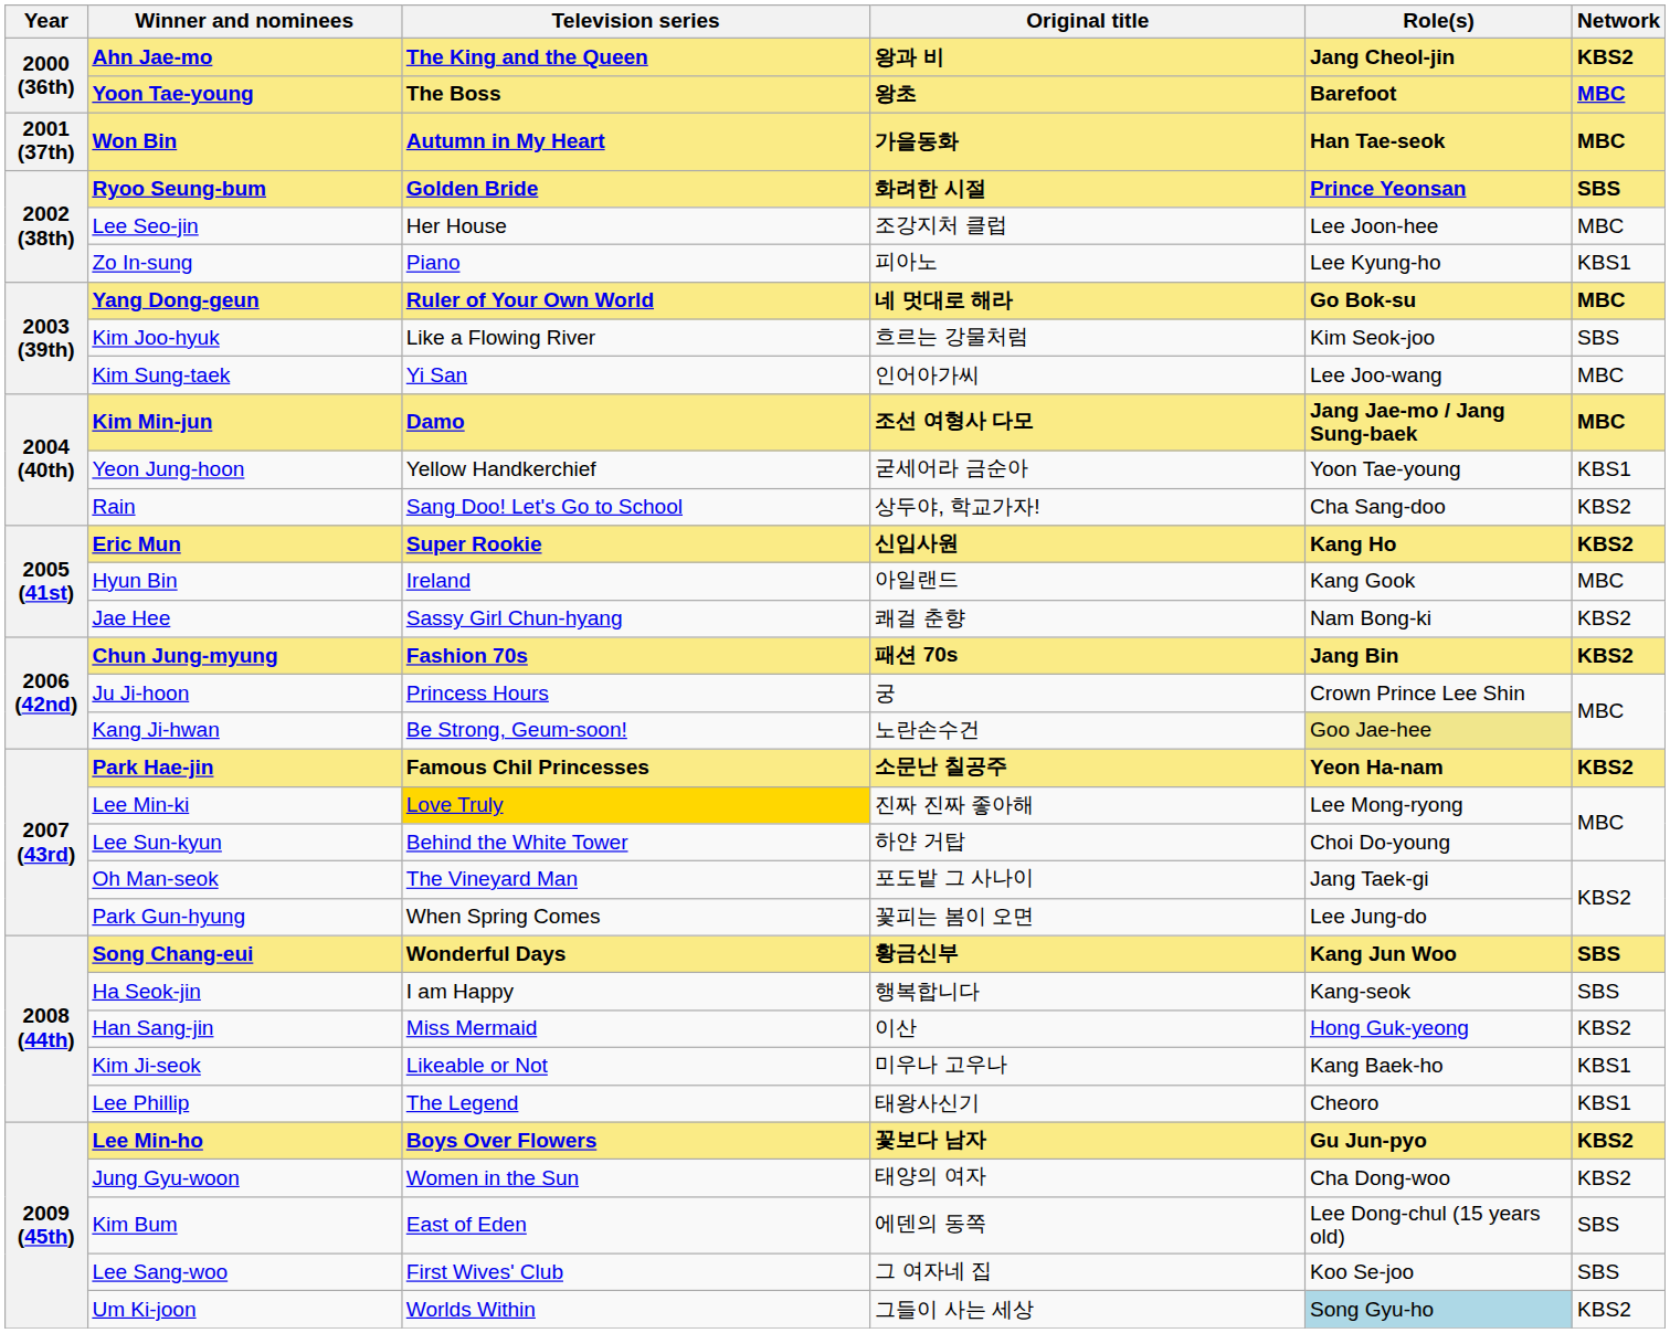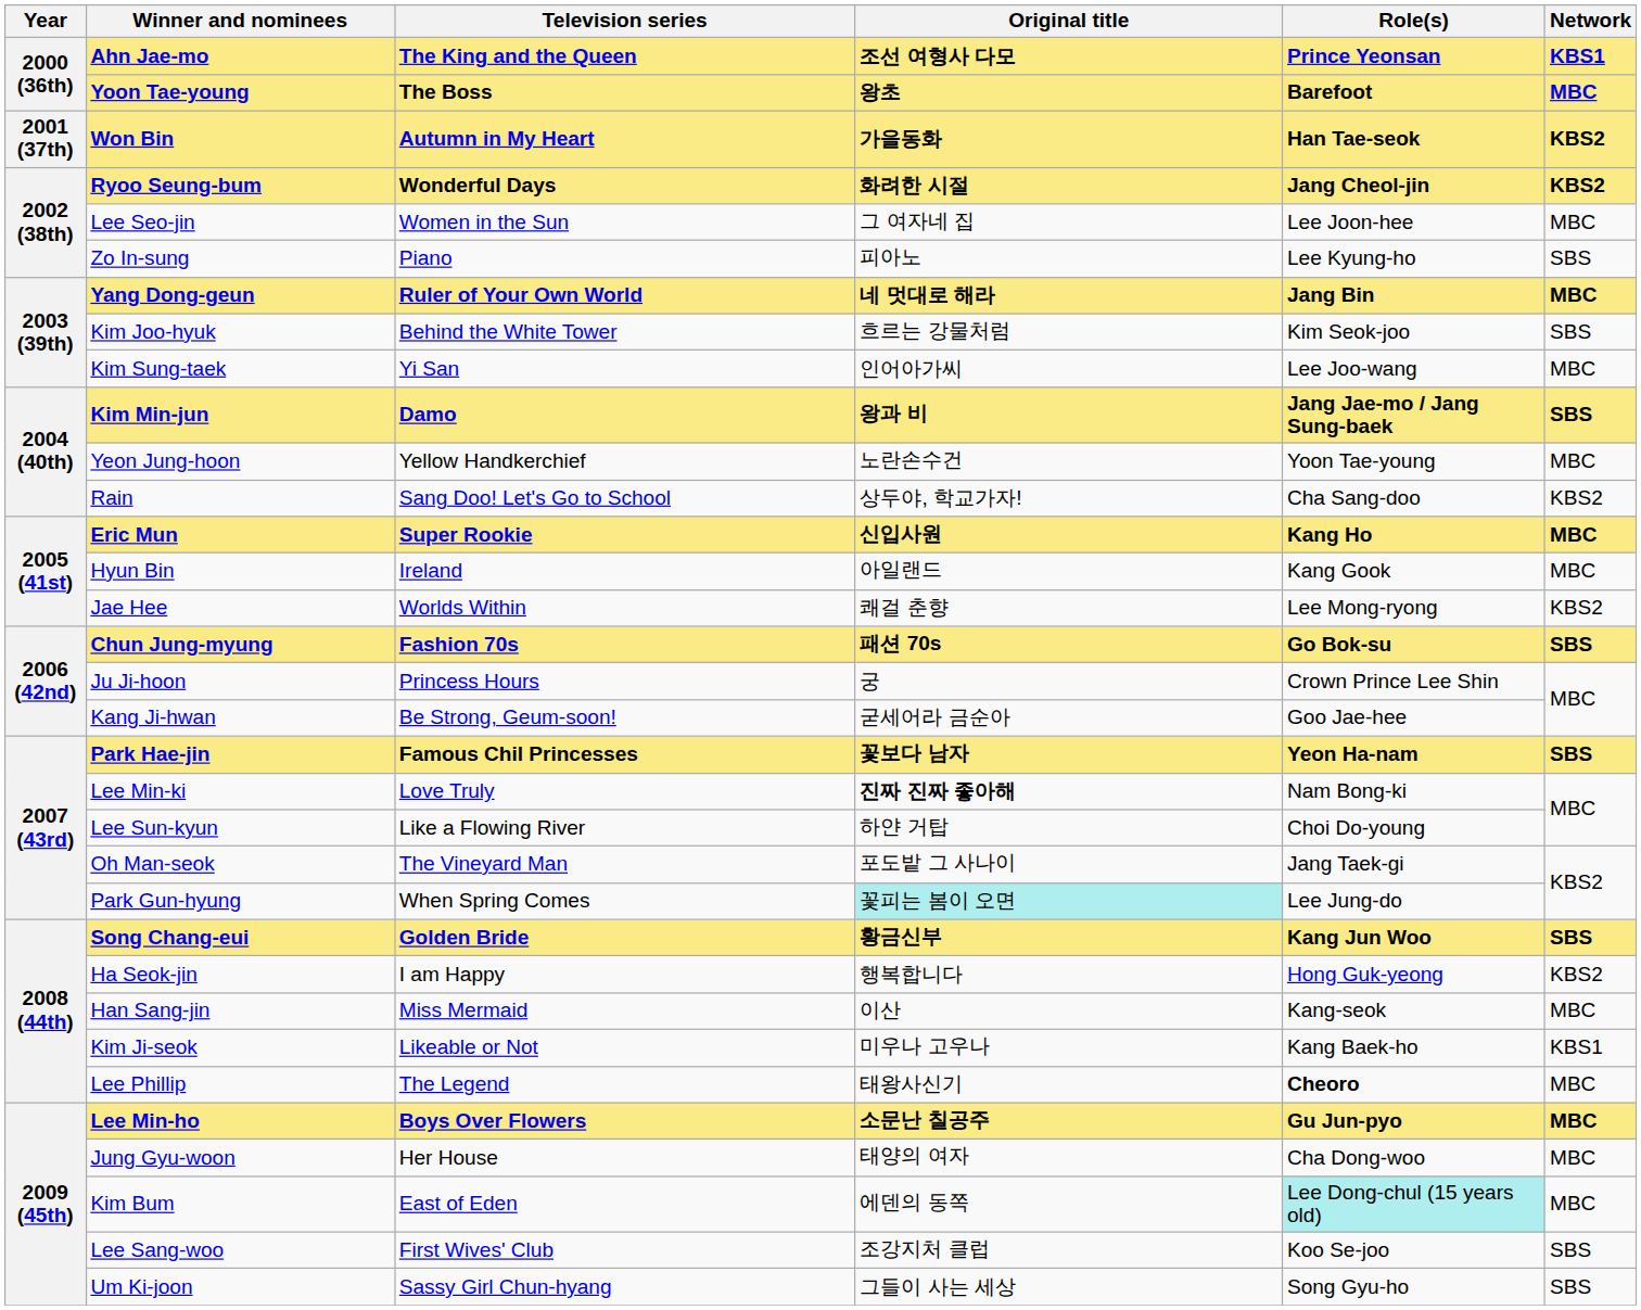Ahn Jae-mo | Original title: 왕과 비 -> 조선 여형사 다모
Ahn Jae-mo | Role(s): Jang Cheol-jin -> Prince Yeonsan
Ahn Jae-mo | Network: KBS2 -> KBS1
Won Bin | Network: MBC -> KBS2
Ryoo Seung-bum | Television series: Golden Bride -> Wonderful Days
Ryoo Seung-bum | Role(s): Prince Yeonsan -> Jang Cheol-jin
Ryoo Seung-bum | Network: SBS -> KBS2
Lee Seo-jin | Television series: Her House -> Women in the Sun
Lee Seo-jin | Original title: 조강지처 클럽 -> 그 여자네 집
Zo In-sung | Network: KBS1 -> SBS
Yang Dong-geun | Role(s): Go Bok-su -> Jang Bin
Kim Joo-hyuk | Television series: Like a Flowing River -> Behind the White Tower
Kim Min-jun | Original title: 조선 여형사 다모 -> 왕과 비
Kim Min-jun | Network: MBC -> SBS
Yeon Jung-hoon | Original title: 굳세어라 금순아 -> 노란손수건
Yeon Jung-hoon | Network: KBS1 -> MBC
Eric Mun | Network: KBS2 -> MBC
Jae Hee | Television series: Sassy Girl Chun-hyang -> Worlds Within
Jae Hee | Role(s): Nam Bong-ki -> Lee Mong-ryong
Chun Jung-myung | Role(s): Jang Bin -> Go Bok-su
Chun Jung-myung | Network: KBS2 -> SBS
Kang Ji-hwan | Original title: 노란손수건 -> 굳세어라 금순아
Kang Ji-hwan | Role(s): khaki background -> no background
Park Hae-jin | Original title: 소문난 칠공주 -> 꽃보다 남자
Park Hae-jin | Network: KBS2 -> SBS
Lee Min-ki | Television series: gold background -> no background
Lee Min-ki | Original title: normal -> bold
Lee Min-ki | Role(s): Lee Mong-ryong -> Nam Bong-ki
Lee Sun-kyun | Television series: Behind the White Tower -> Like a Flowing River
Park Gun-hyung | Original title: no background -> paleturquoise background
Song Chang-eui | Television series: Wonderful Days -> Golden Bride
Ha Seok-jin | Role(s): Kang-seok -> Hong Guk-yeong
Ha Seok-jin | Network: SBS -> KBS2
Han Sang-jin | Role(s): Hong Guk-yeong -> Kang-seok
Han Sang-jin | Network: KBS2 -> MBC
Lee Phillip | Role(s): normal -> bold
Lee Phillip | Network: KBS1 -> MBC
Lee Min-ho | Original title: 꽃보다 남자 -> 소문난 칠공주
Lee Min-ho | Network: KBS2 -> MBC
Jung Gyu-woon | Television series: Women in the Sun -> Her House
Jung Gyu-woon | Network: KBS2 -> MBC
Kim Bum | Role(s): no background -> paleturquoise background
Kim Bum | Network: SBS -> MBC
Lee Sang-woo | Original title: 그 여자네 집 -> 조강지처 클럽
Um Ki-joon | Television series: Worlds Within -> Sassy Girl Chun-hyang
Um Ki-joon | Role(s): lightblue background -> no background
Um Ki-joon | Network: KBS2 -> SBS
